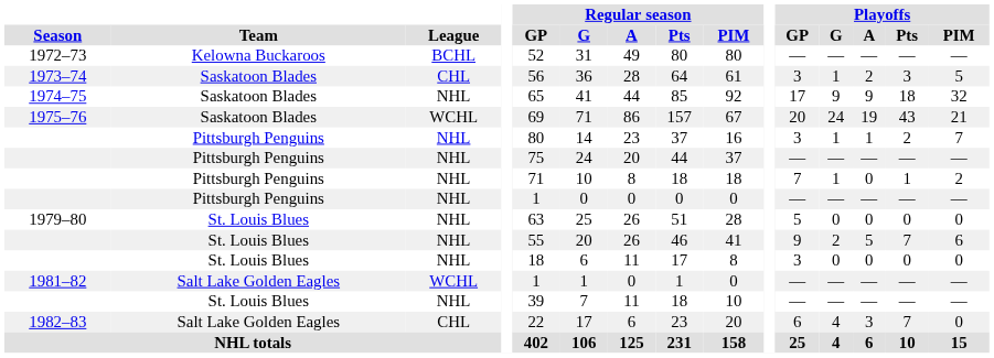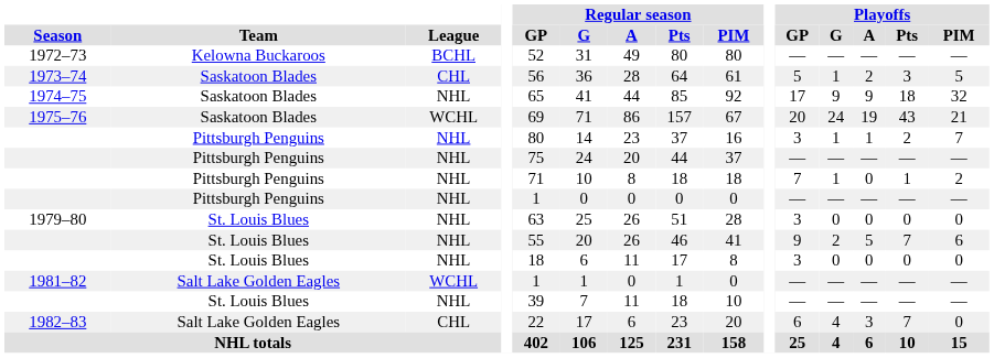1973–74 | Playoffs / GP: 3 -> 5
1979–80 | Playoffs / GP: 5 -> 3
